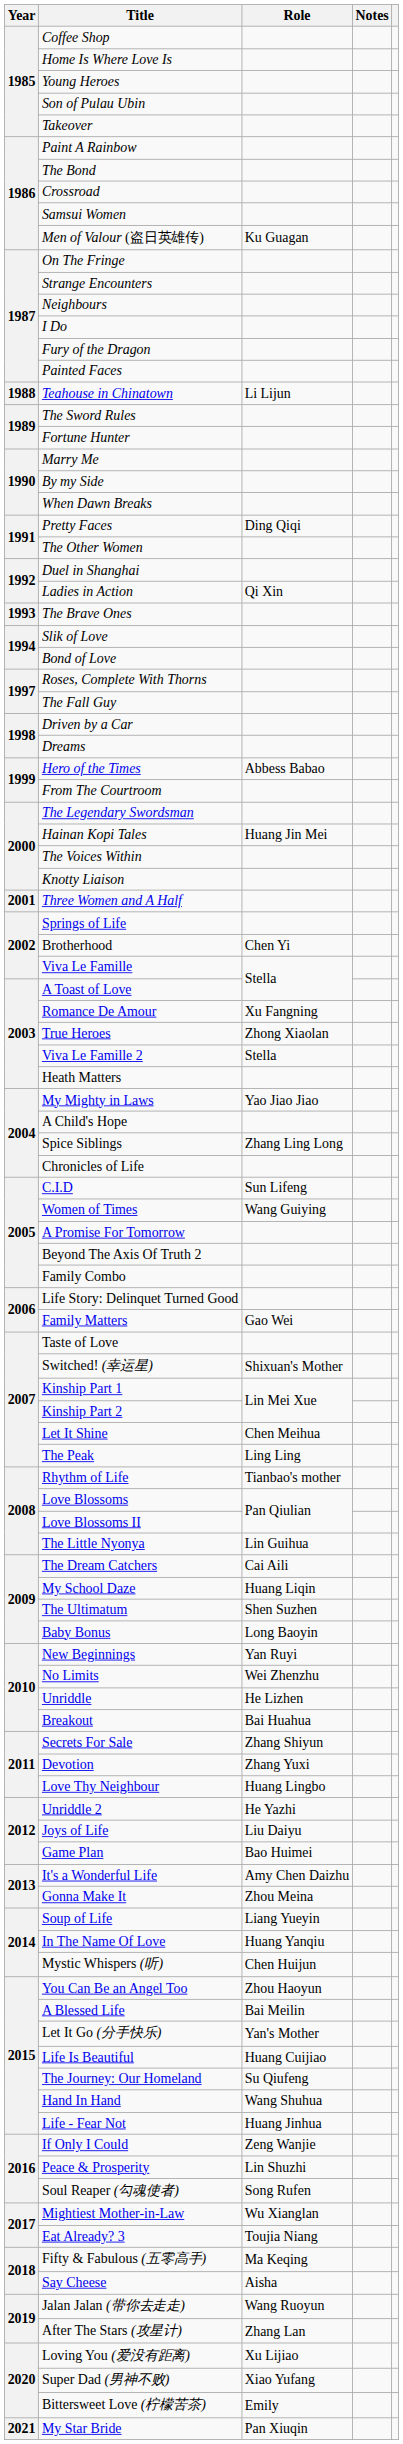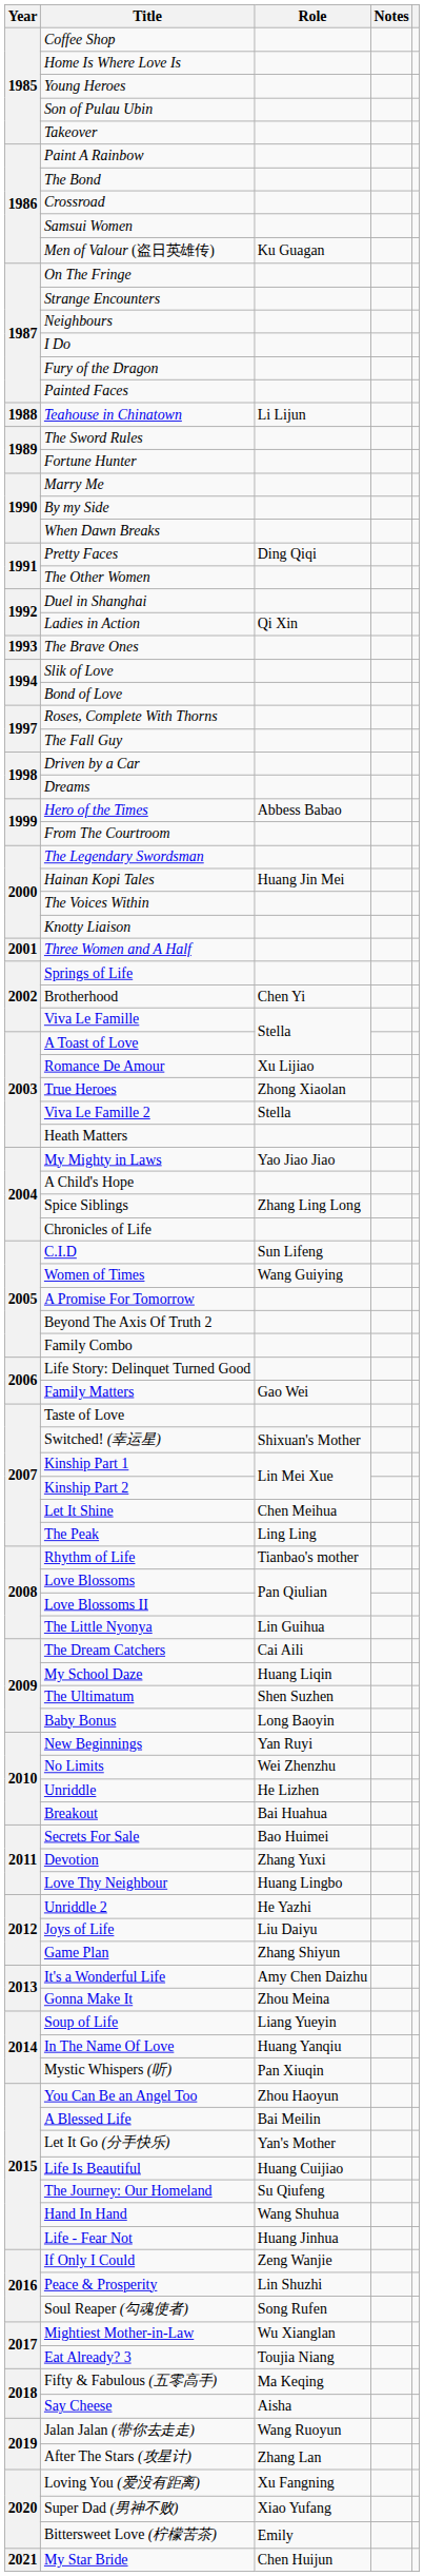Romance De Amour | Role: Xu Fangning -> Xu Lijiao
Secrets For Sale | Role: Zhang Shiyun -> Bao Huimei
Game Plan | Role: Bao Huimei -> Zhang Shiyun
Mystic Whispers (听) | Role: Chen Huijun -> Pan Xiuqin
Loving You (爱没有距离) | Role: Xu Lijiao -> Xu Fangning
My Star Bride | Role: Pan Xiuqin -> Chen Huijun
